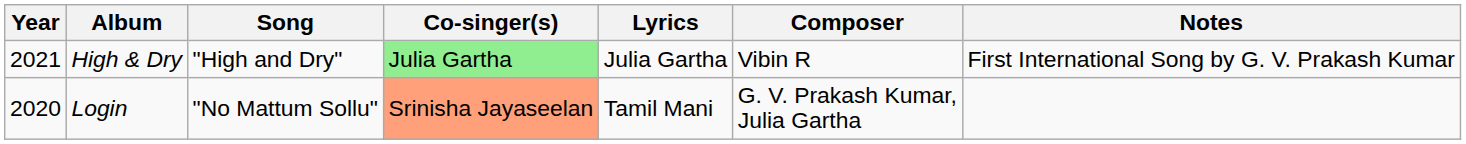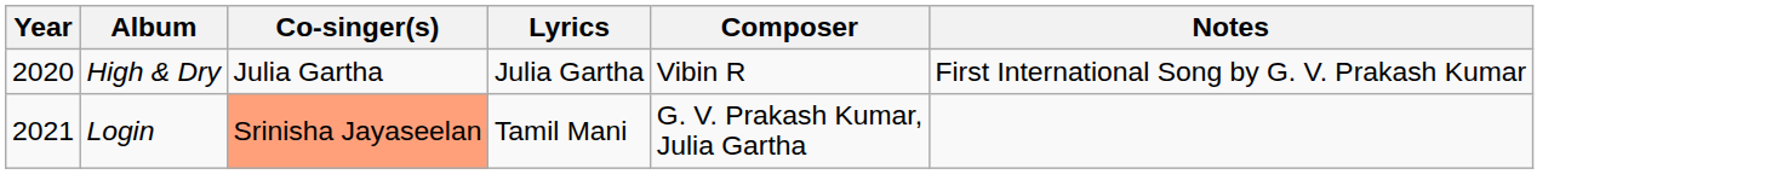- column: Song | "High and Dry" | "No Mattum Sollu"
High & Dry | Year: 2021 -> 2020
High & Dry | Co-singer(s): lightgreen background -> no background
Login | Year: 2020 -> 2021
